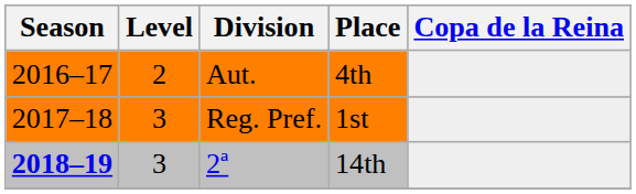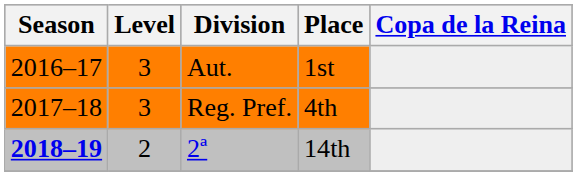Aut. | Level: 2 -> 3
Aut. | Place: 4th -> 1st
Reg. Pref. | Place: 1st -> 4th
2ª | Level: 3 -> 2
